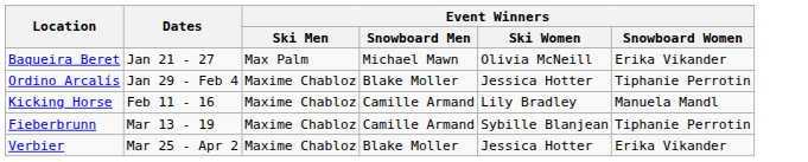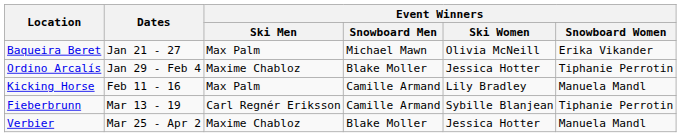Kicking Horse | Event Winners / Ski Men: Maxime Chabloz -> Max Palm
Fieberbrunn | Event Winners / Ski Men: Maxime Chabloz -> Carl Regnér Eriksson
Verbier | Event Winners / Snowboard Women: Erika Vikander -> Manuela Mandl
